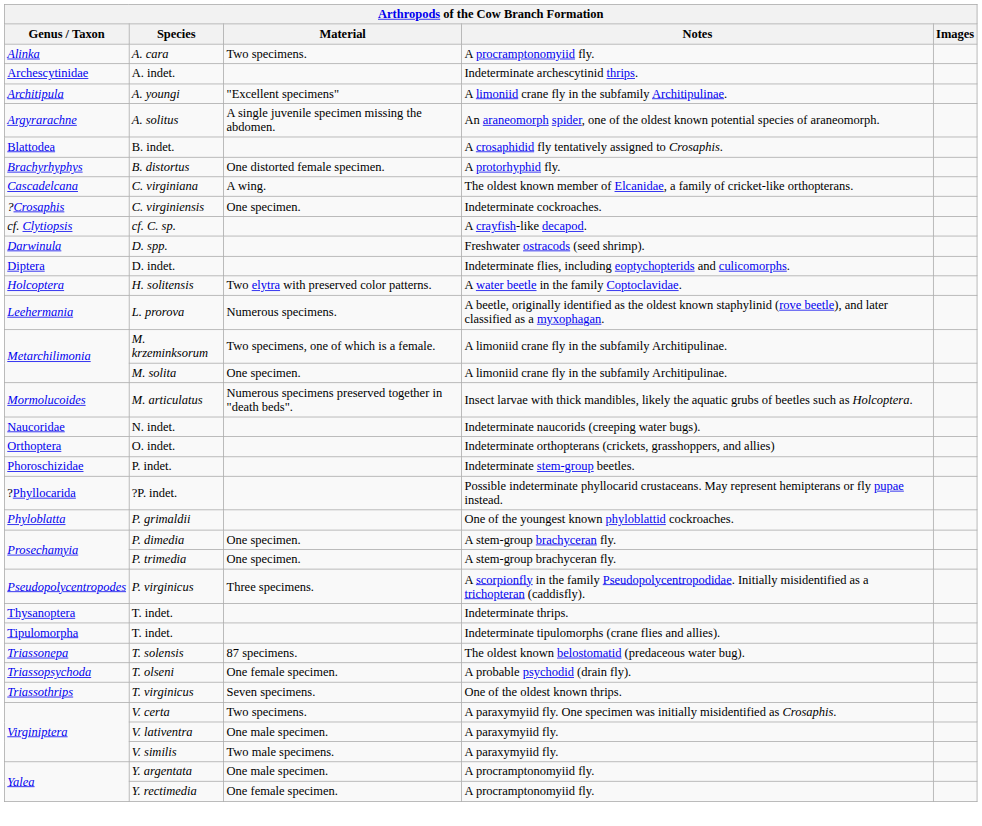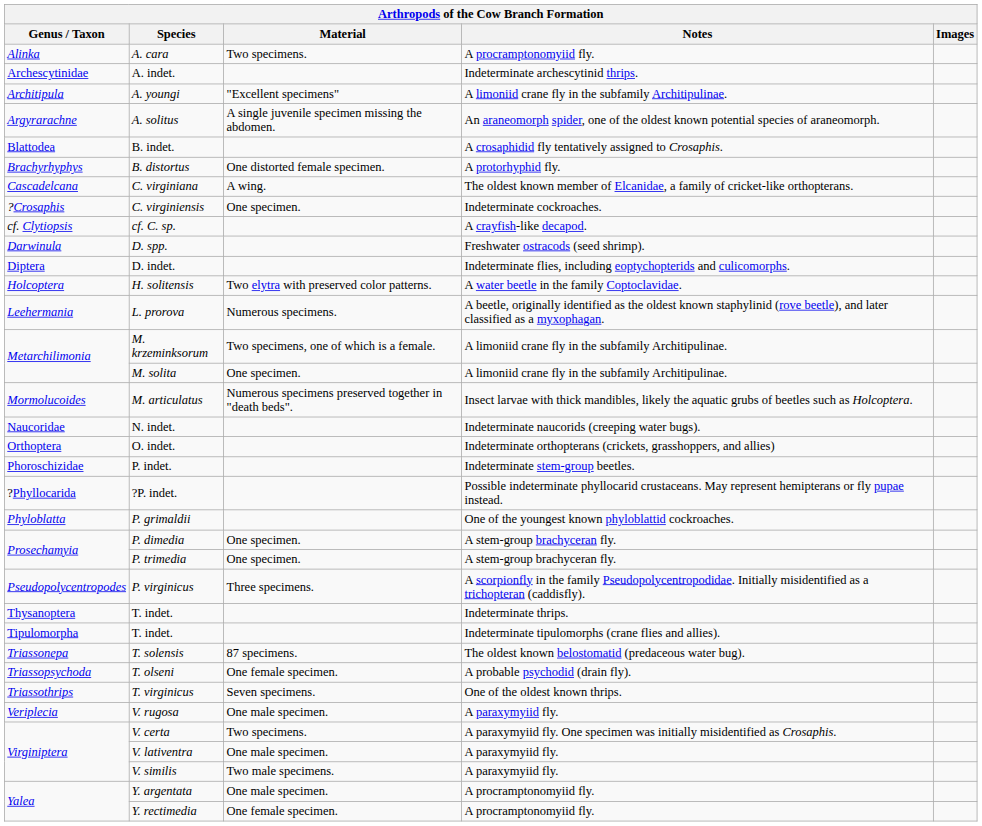+ row: Veriplecia | V. rugosa | One male specimen. | A paraxymyiid fly.
